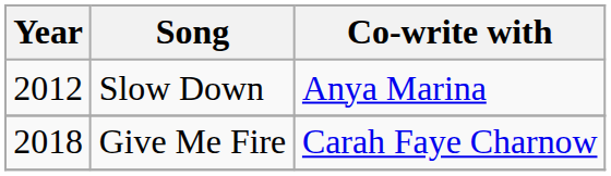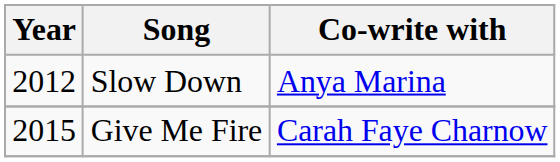Give Me Fire | Year: 2018 -> 2015
